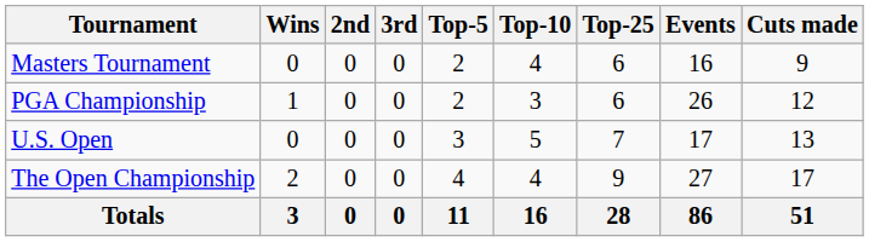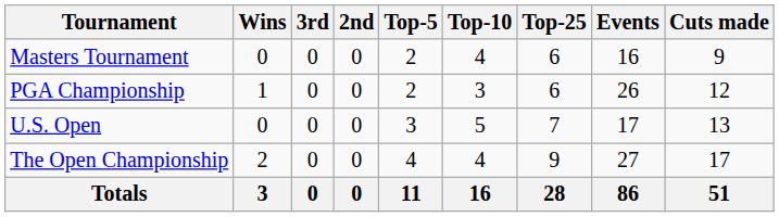columns swapped: 2nd <-> 3rd
